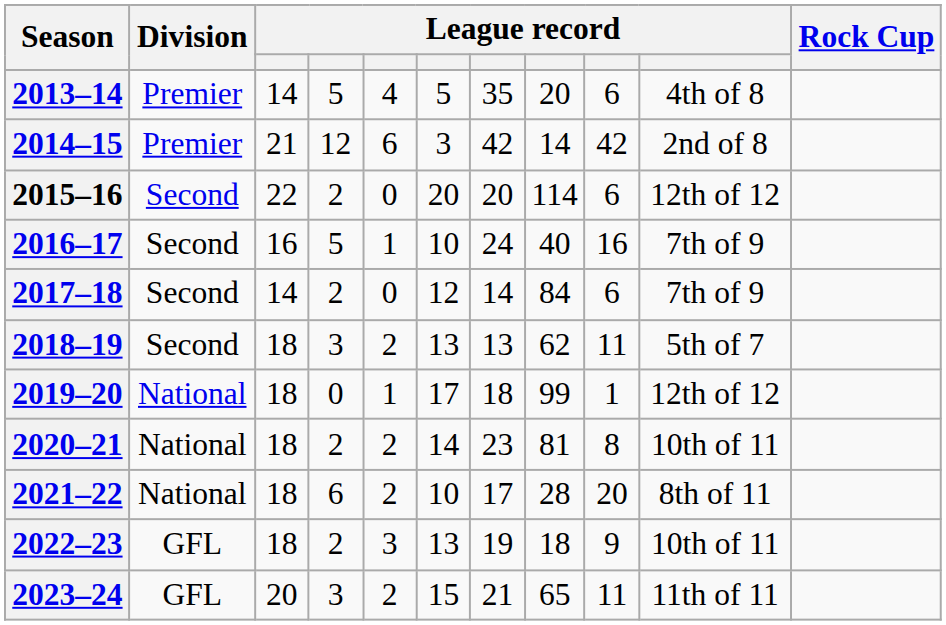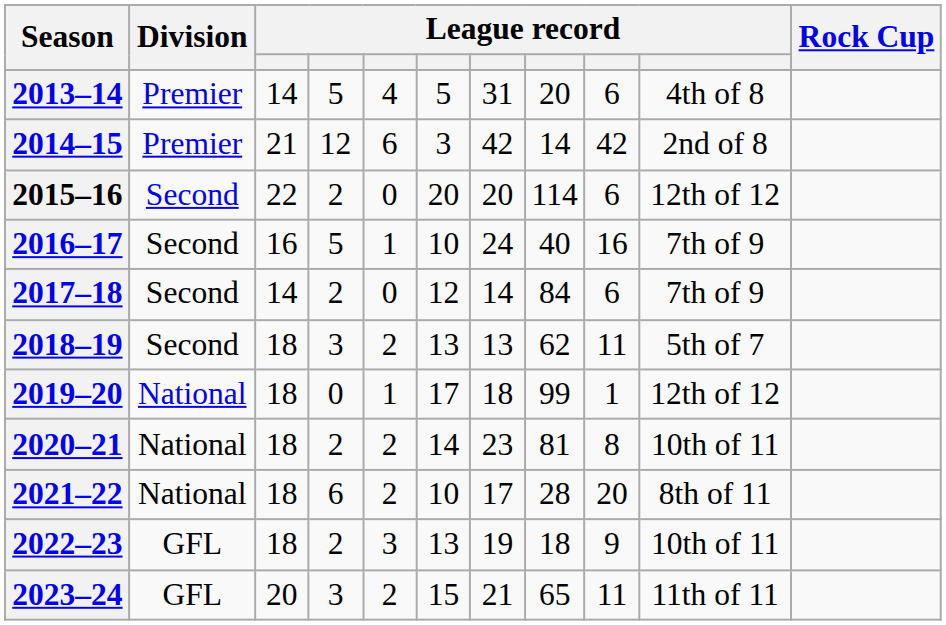2013–14 | column 7: 35 -> 31
